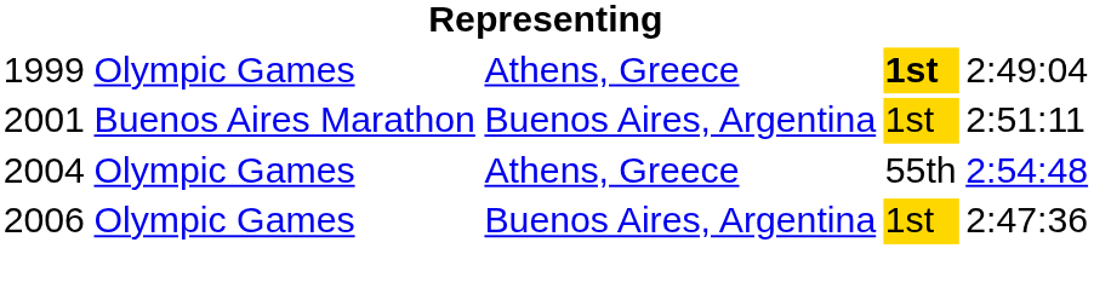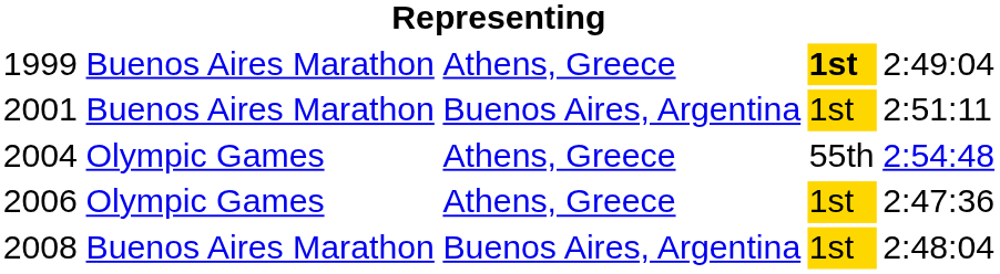1999 | column 2: Olympic Games -> Buenos Aires Marathon
2006 | column 3: Buenos Aires, Argentina -> Athens, Greece
+ row: 2008 | Buenos Aires Marathon | Buenos Aires, Argentina | 1st | 2:48:04
